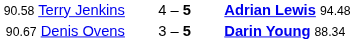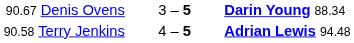rows swapped: 90.58 Terry Jenkins <-> 90.67 Denis Ovens
